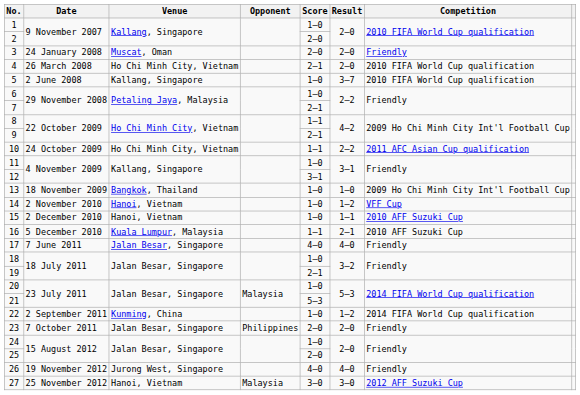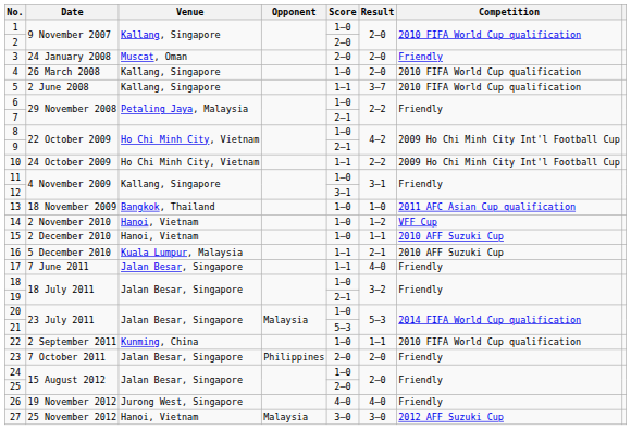4 | Venue: Ho Chi Minh City, Vietnam -> Kallang, Singapore
4 | Score: 2–1 -> 1–0
5 | Score: 1–0 -> 1–1
8 | Score: 1–1 -> 1–0
10 | Competition: 2011 AFC Asian Cup qualification -> 2009 Ho Chi Minh City Int'l Football Cup
13 | Competition: 2009 Ho Chi Minh City Int'l Football Cup -> 2011 AFC Asian Cup qualification
17 | Score: 4–0 -> 1–1
22 | Result: 1–2 -> 1–1
22 | Competition: 2014 FIFA World Cup qualification -> 2010 FIFA World Cup qualification
